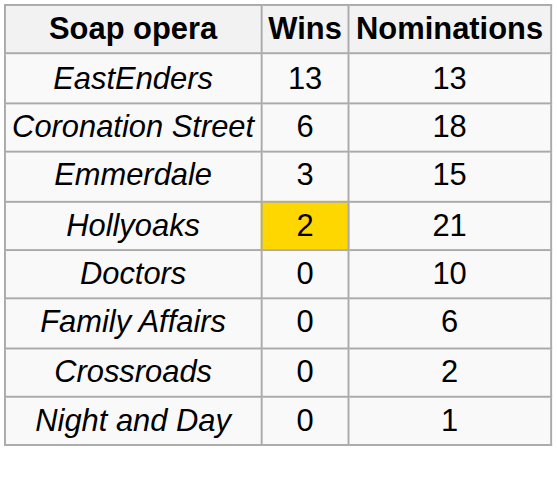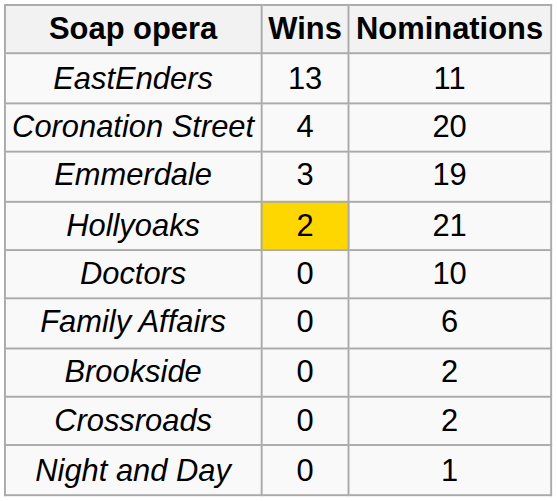EastEnders | Nominations: 13 -> 11
Coronation Street | Wins: 6 -> 4
Coronation Street | Nominations: 18 -> 20
Emmerdale | Nominations: 15 -> 19
+ row: Brookside | 0 | 2
